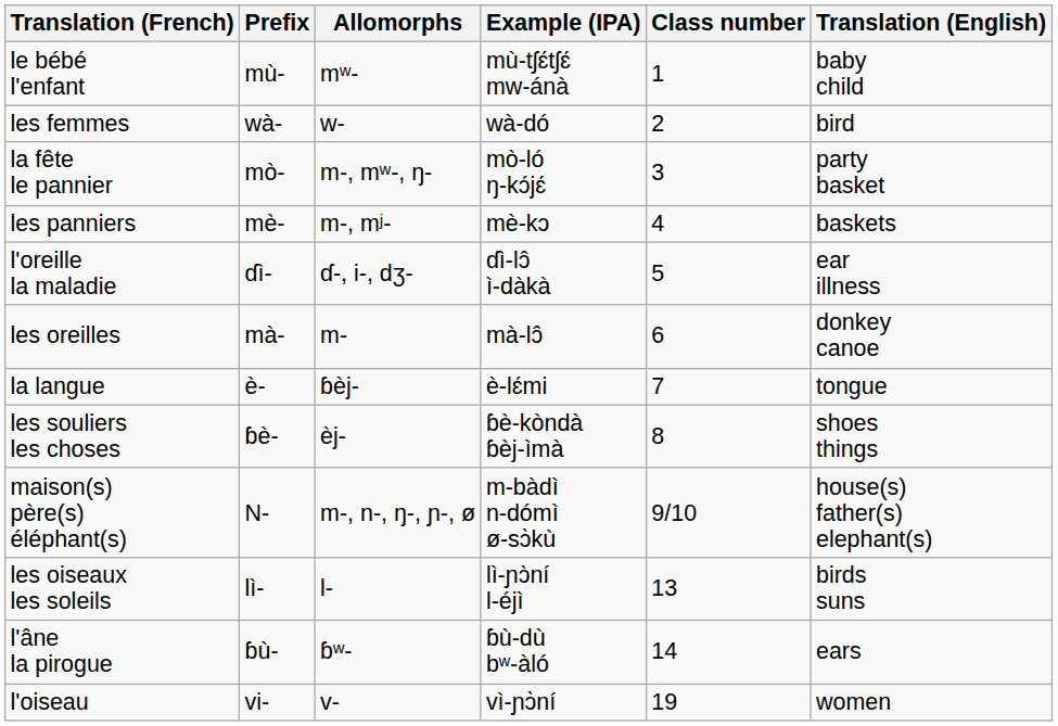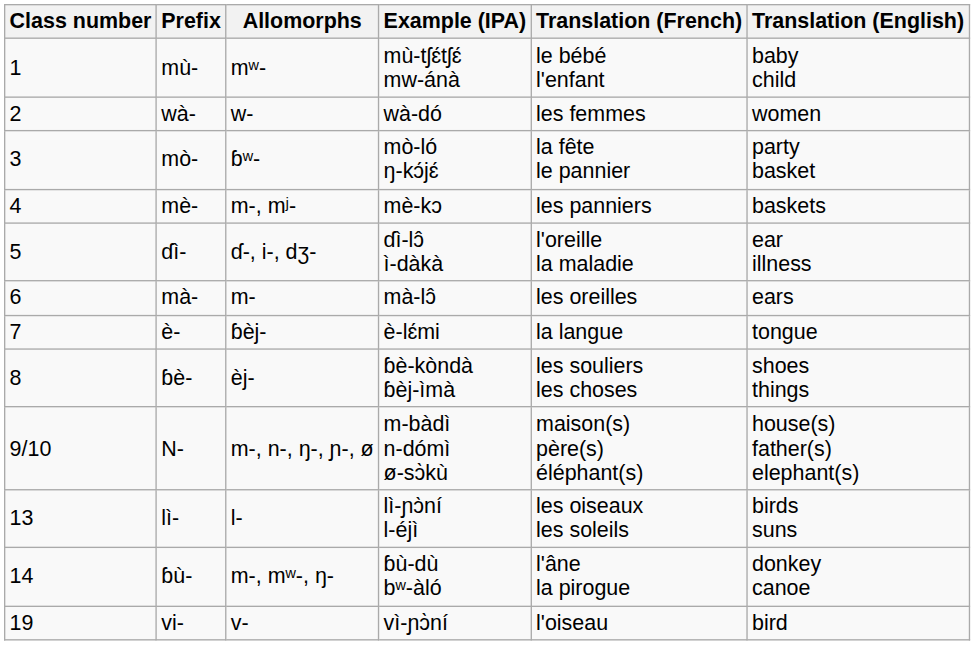columns swapped: Class number <-> Translation (French)
wà- | Translation (English): bird -> women
mò- | Allomorphs: m-, mʷ-, ŋ- -> ɓʷ-
mà- | Translation (English): donkey canoe -> ears
ɓù- | Allomorphs: ɓʷ- -> m-, mʷ-, ŋ-
ɓù- | Translation (English): ears -> donkey canoe
vi- | Translation (English): women -> bird
